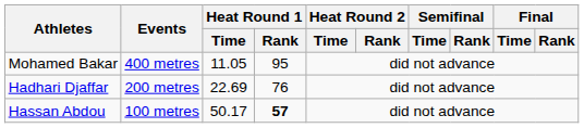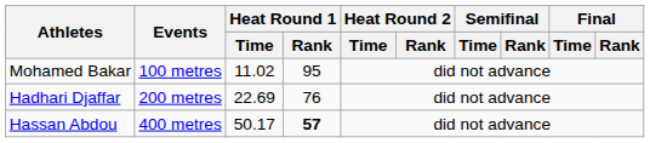Mohamed Bakar | Events: 400 metres -> 100 metres
Mohamed Bakar | Heat Round 1 / Time: 11.05 -> 11.02
Hassan Abdou | Events: 100 metres -> 400 metres
